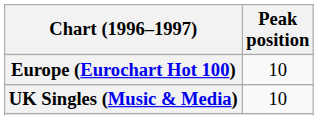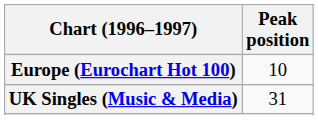UK Singles (Music & Media) | Peak position: 10 -> 31
